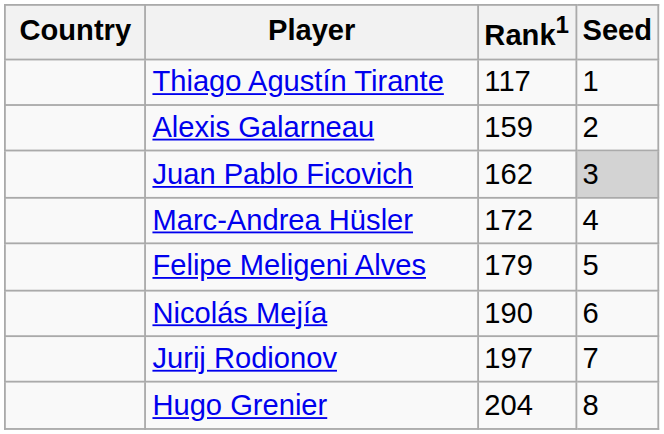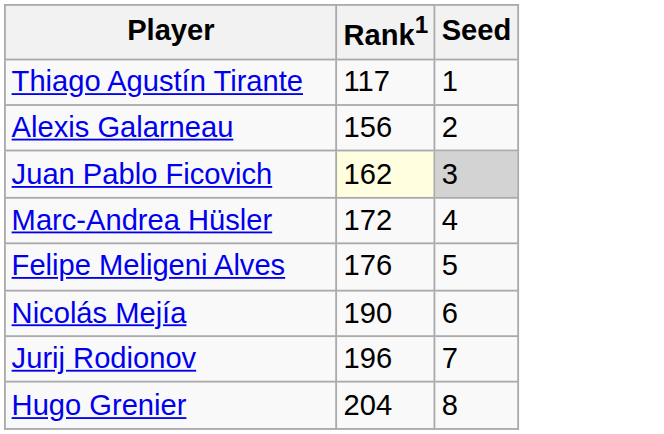- column: Country
Alexis Galarneau | Rank1: 159 -> 156
Juan Pablo Ficovich | Rank1: no background -> lightyellow background
Felipe Meligeni Alves | Rank1: 179 -> 176
Jurij Rodionov | Rank1: 197 -> 196
